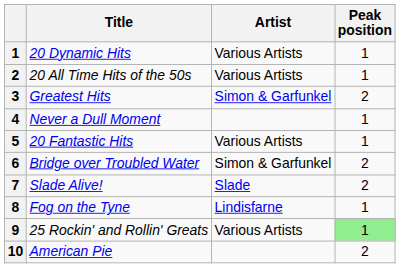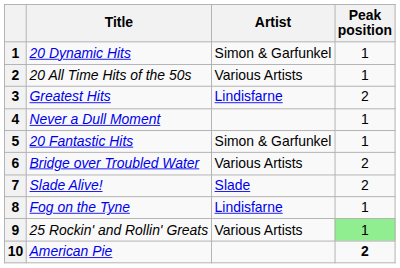20 Dynamic Hits | Artist: Various Artists -> Simon & Garfunkel
Greatest Hits | Artist: Simon & Garfunkel -> Lindisfarne
20 Fantastic Hits | Artist: Various Artists -> Simon & Garfunkel
Bridge over Troubled Water | Artist: Simon & Garfunkel -> Various Artists
American Pie | Peak position: normal -> bold
